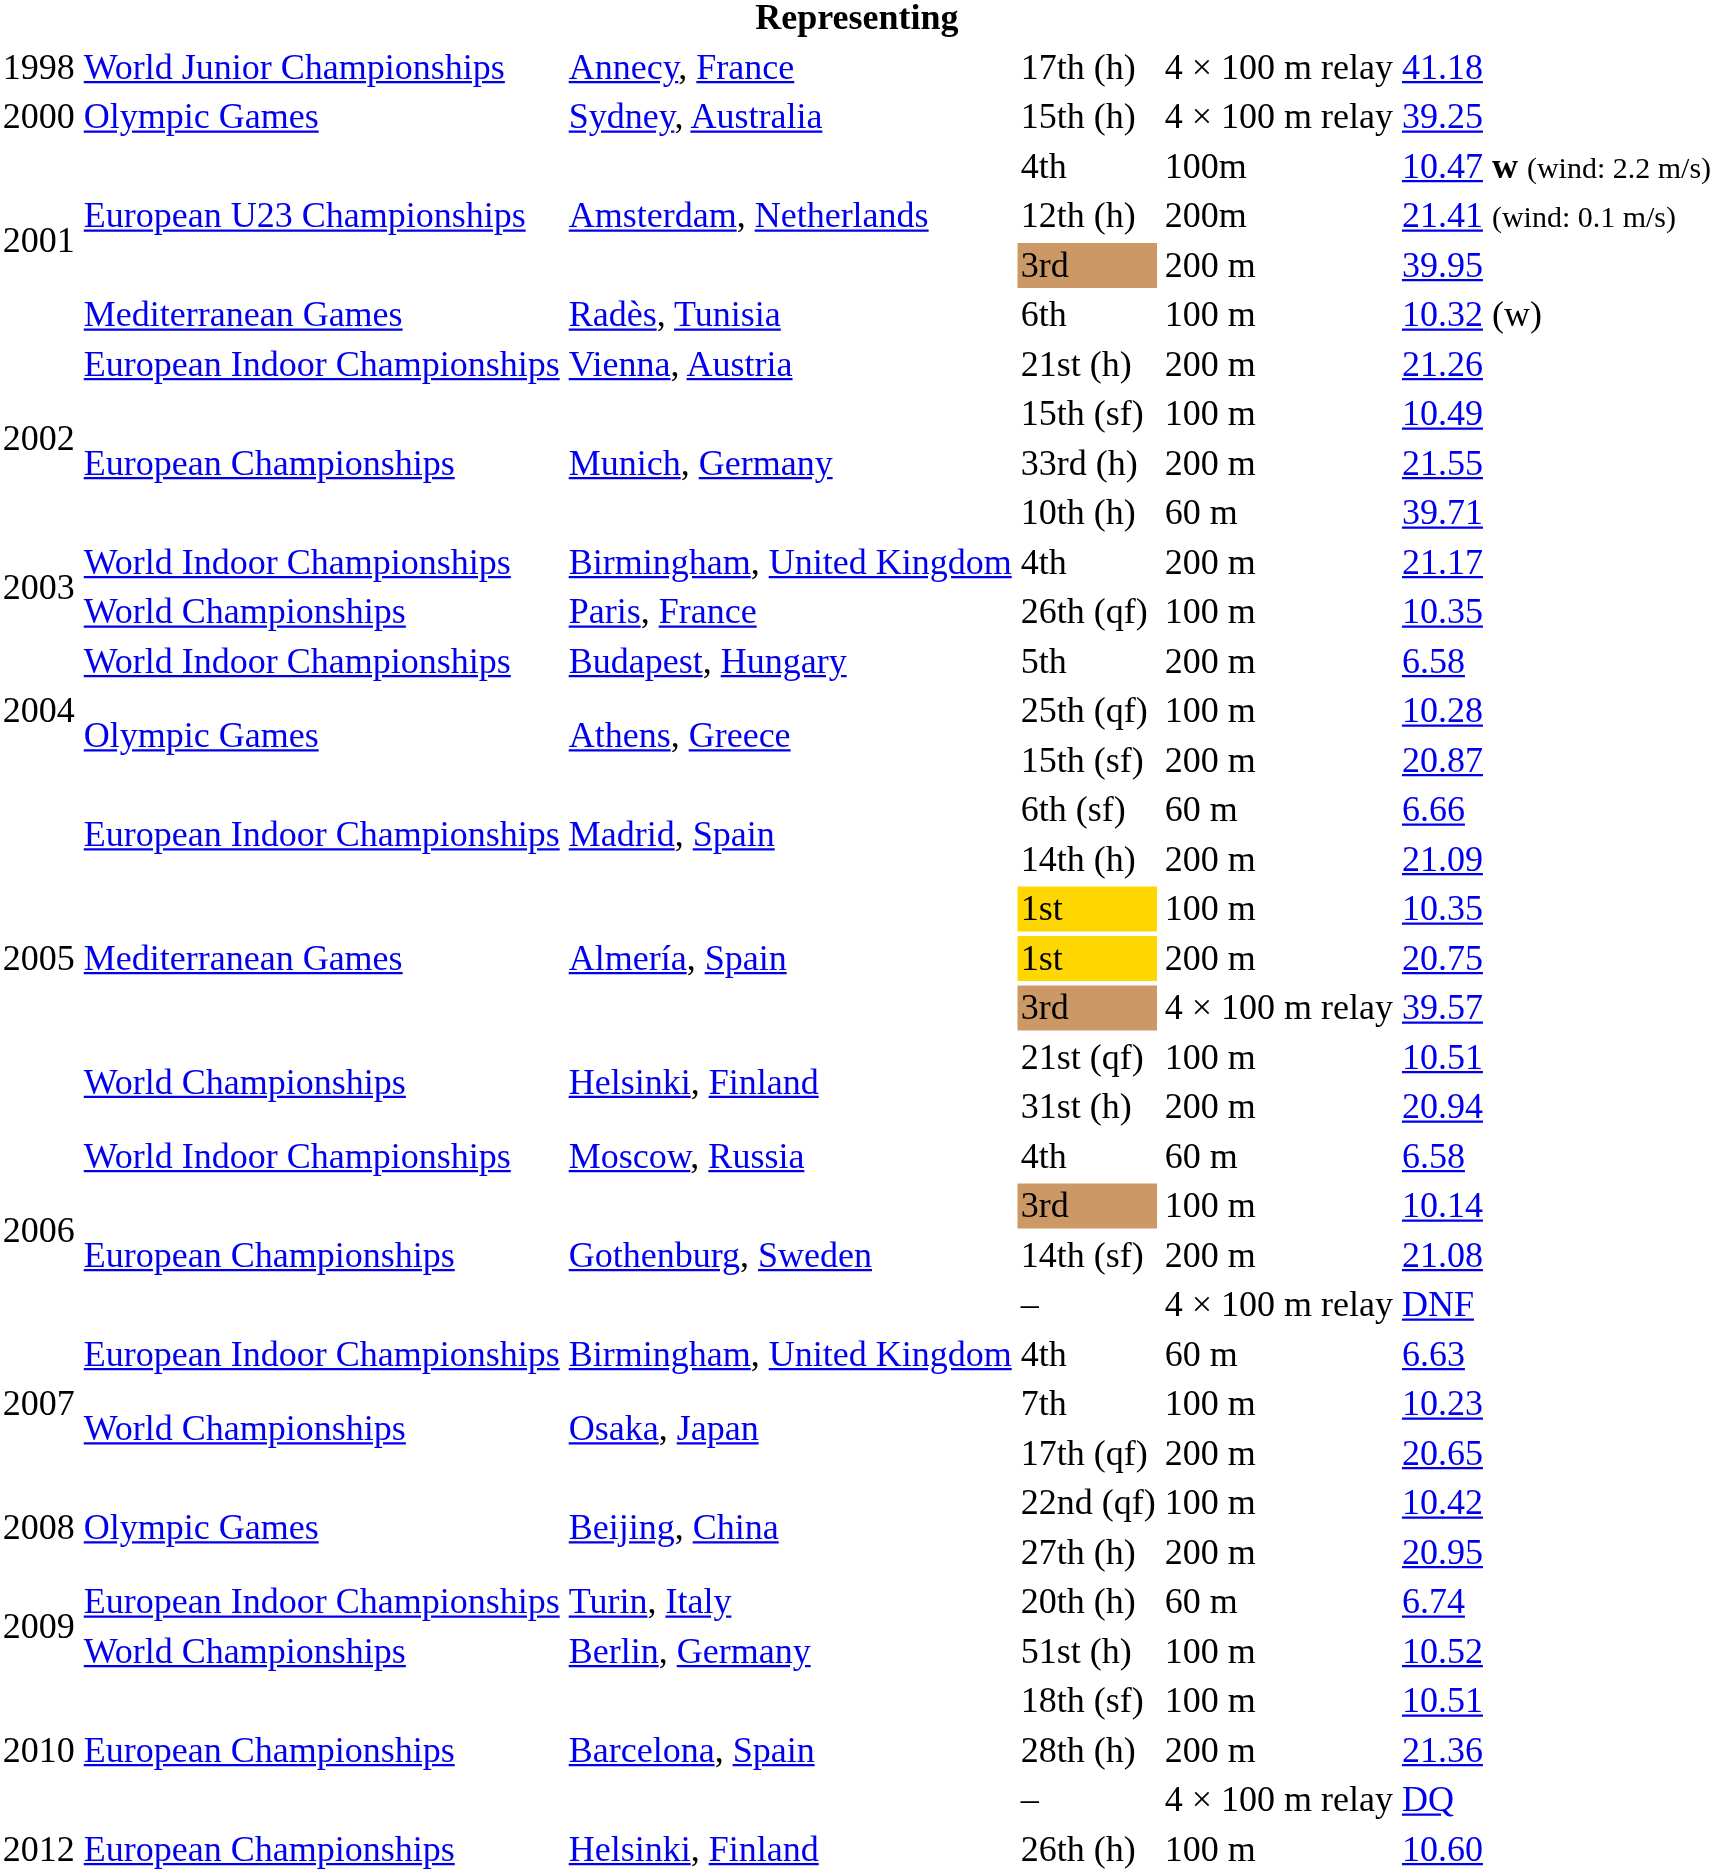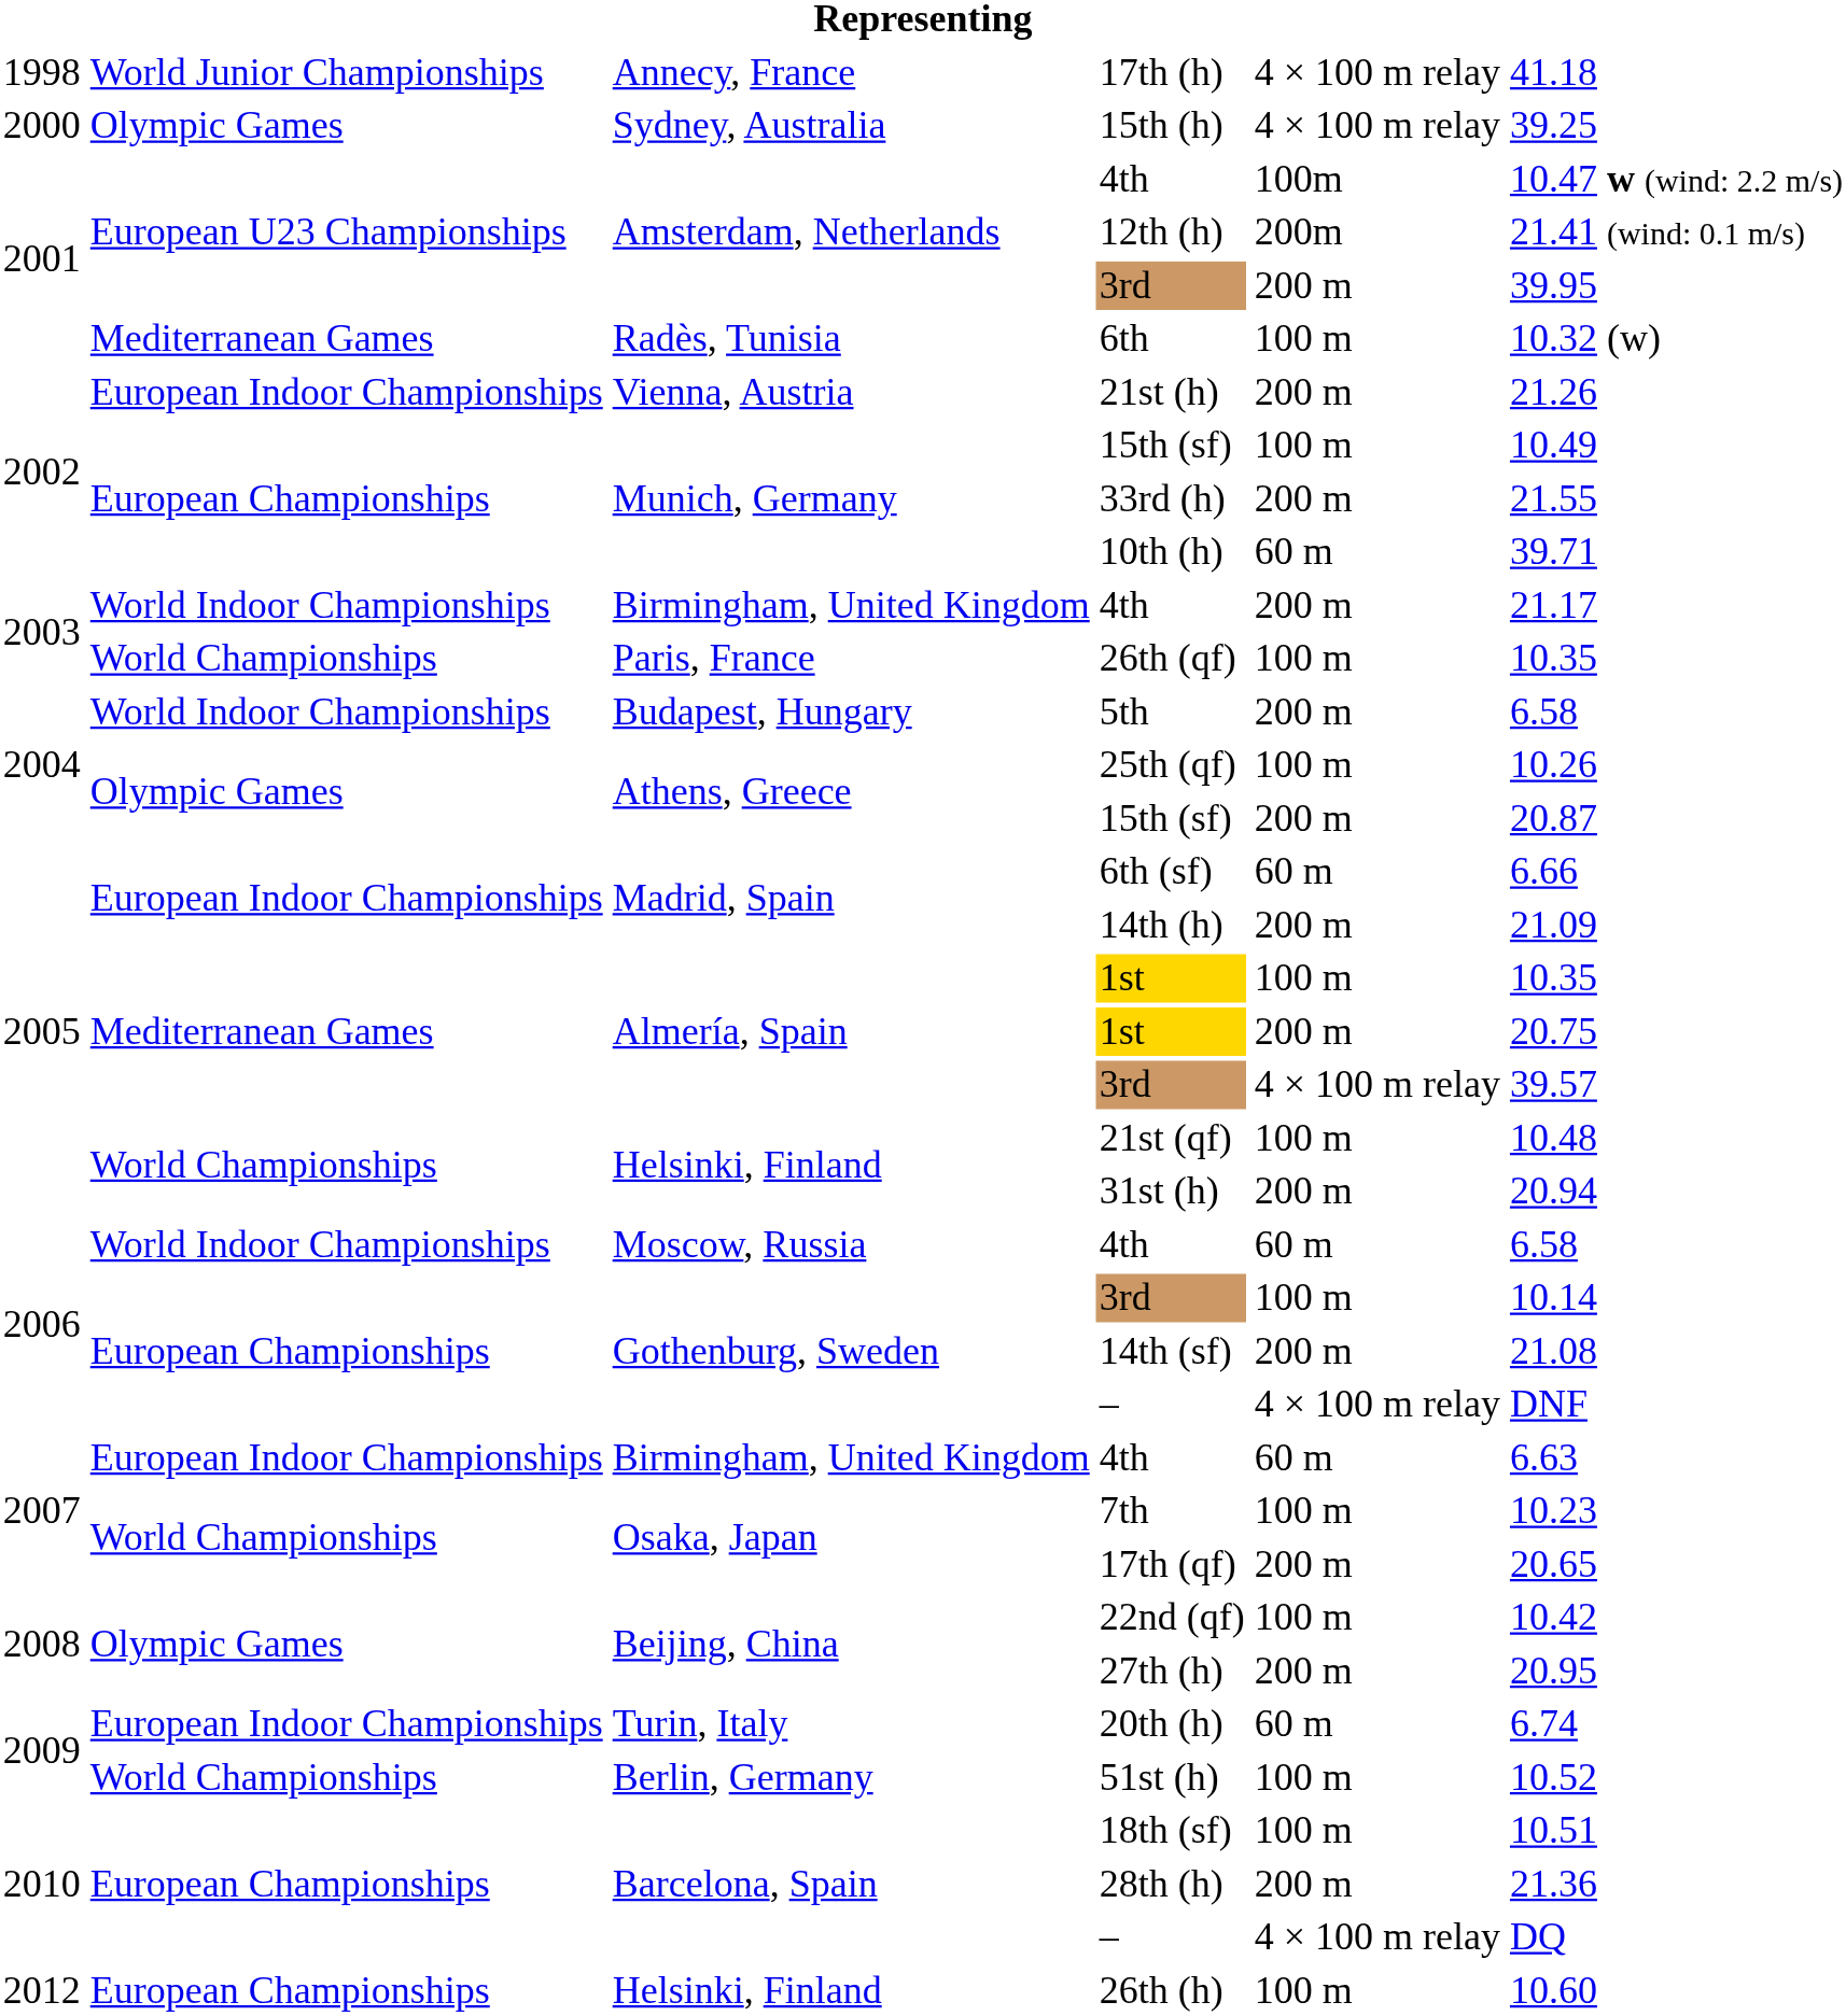25th (qf) | column 6: 10.28 -> 10.26
21st (qf) | column 6: 10.51 -> 10.48
